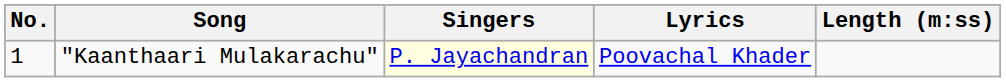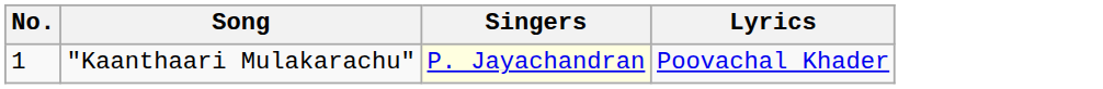- column: Length (m:ss)
